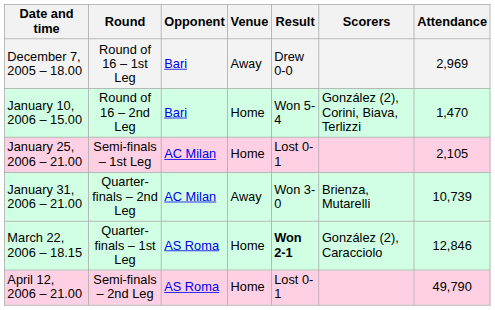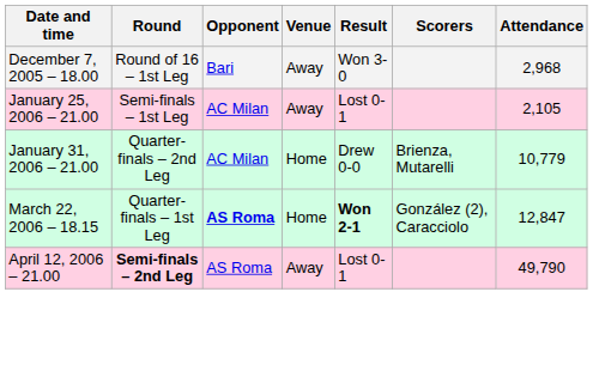December 7, 2005 – 18.00 | Result: Drew 0-0 -> Won 3-0
December 7, 2005 – 18.00 | Attendance: 2,969 -> 2,968
- row: January 10, 2006 – 15.00 | Round of 16 – 2nd Leg | Bari | Home | Won 5-4 | González (2), Corini, Biava, Terlizzi | 1,470
January 25, 2006 – 21.00 | Venue: Home -> Away
January 31, 2006 – 21.00 | Venue: Away -> Home
January 31, 2006 – 21.00 | Result: Won 3-0 -> Drew 0-0
January 31, 2006 – 21.00 | Attendance: 10,739 -> 10,779
March 22, 2006 – 18.15 | Opponent: normal -> bold
March 22, 2006 – 18.15 | Attendance: 12,846 -> 12,847
April 12, 2006 – 21.00 | Round: normal -> bold
April 12, 2006 – 21.00 | Venue: Home -> Away
